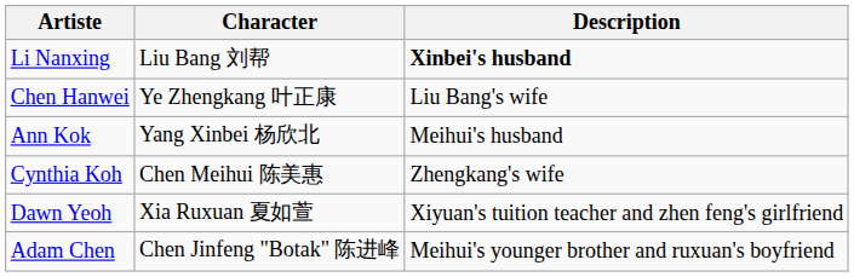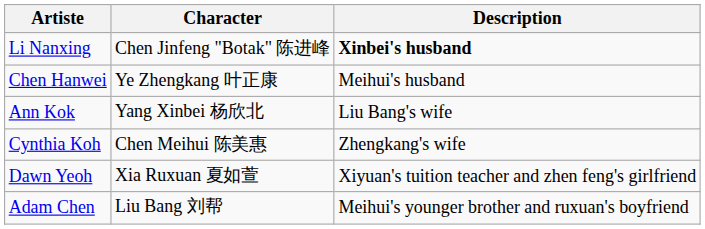Li Nanxing | Character: Liu Bang 刘帮 -> Chen Jinfeng "Botak" 陈进峰
Chen Hanwei | Description: Liu Bang's wife -> Meihui's husband
Ann Kok | Description: Meihui's husband -> Liu Bang's wife
Adam Chen | Character: Chen Jinfeng "Botak" 陈进峰 -> Liu Bang 刘帮
